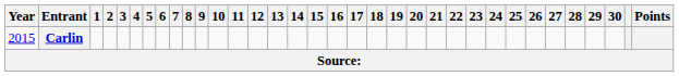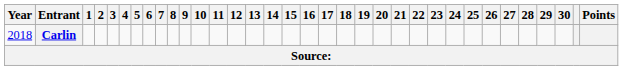Carlin | Year: 2015 -> 2018
